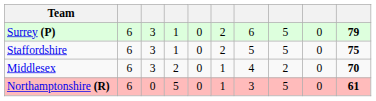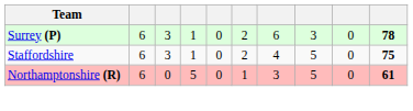Surrey (P) | column 8: 5 -> 3
Surrey (P) | column 10: 79 -> 78
Staffordshire | column 7: 5 -> 4
- row: Middlesex | 6 | 3 | 2 | 0 | 1 | 4 | 2 | 0 | 70
